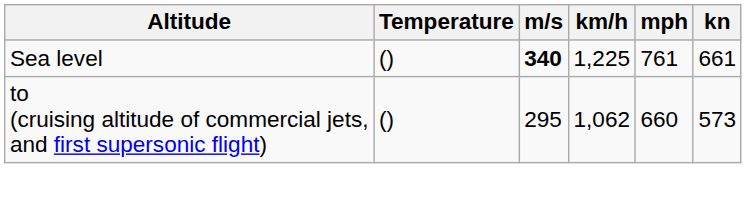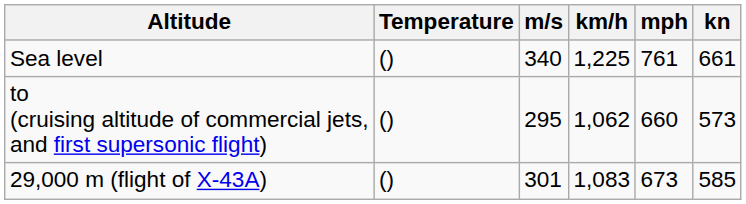Sea level | m/s: bold -> normal
+ row: 29,000 m (flight of X-43A) | () | 301 | 1,083 | 673 | 585
